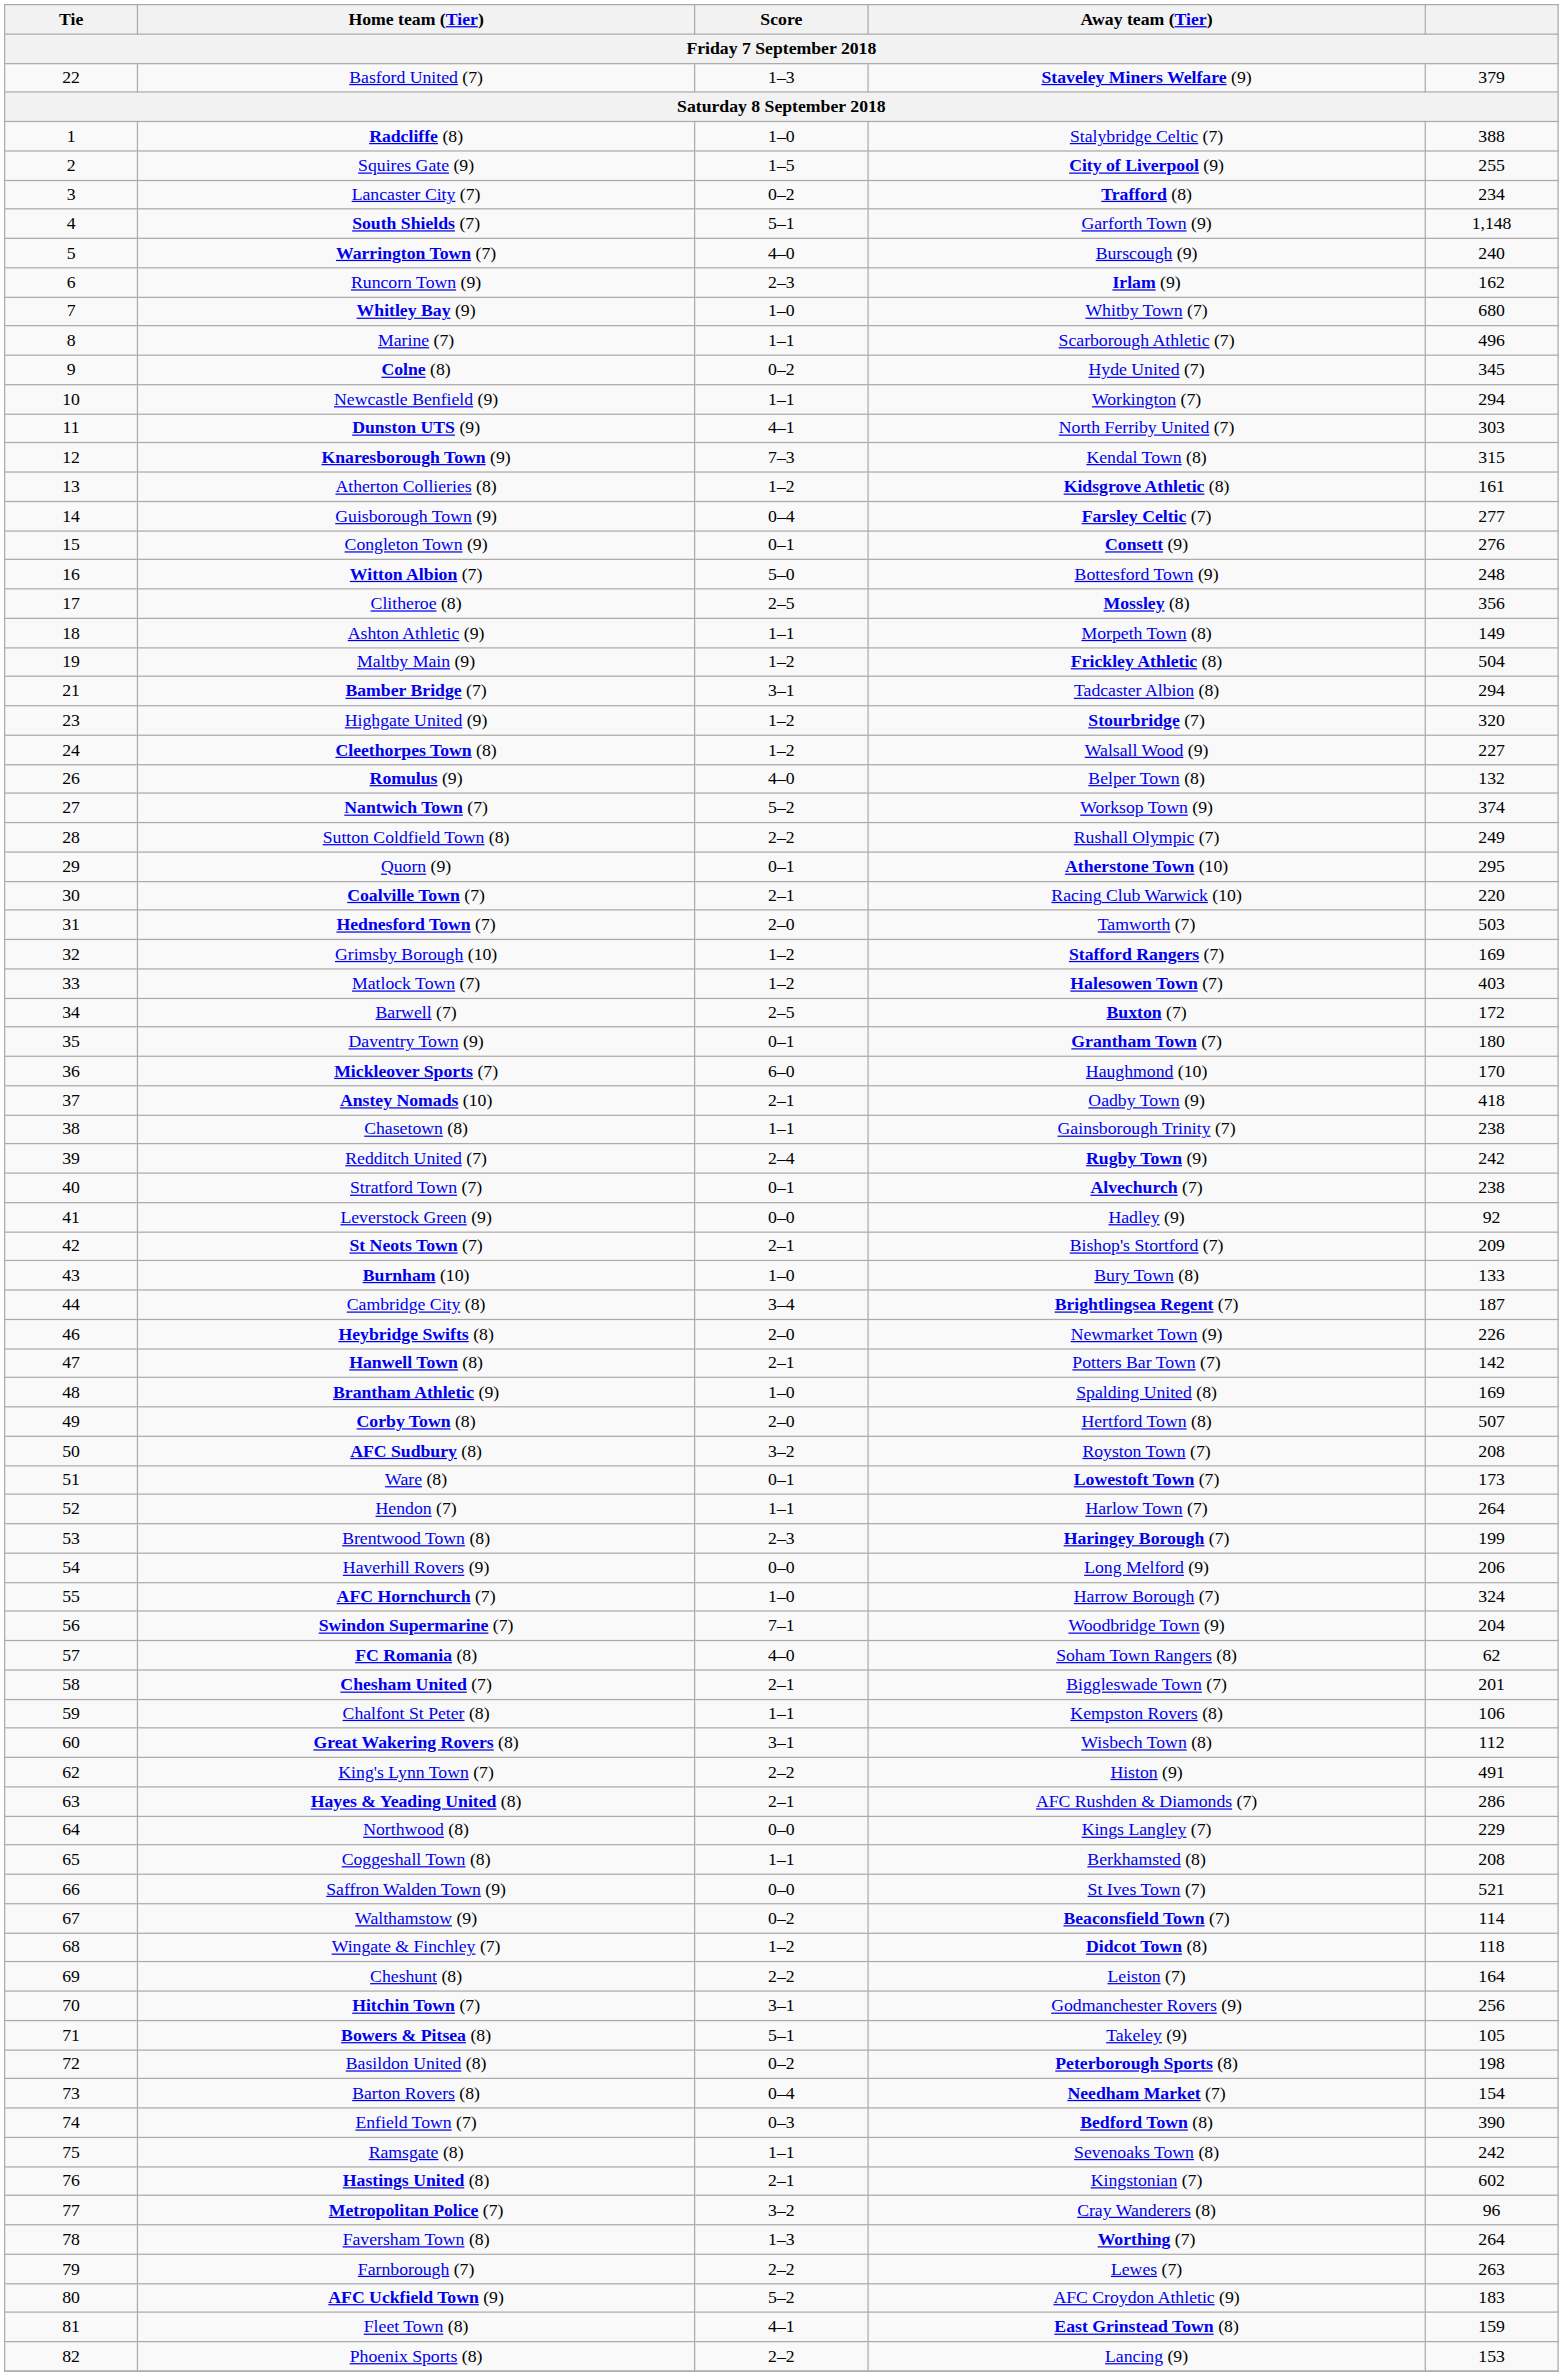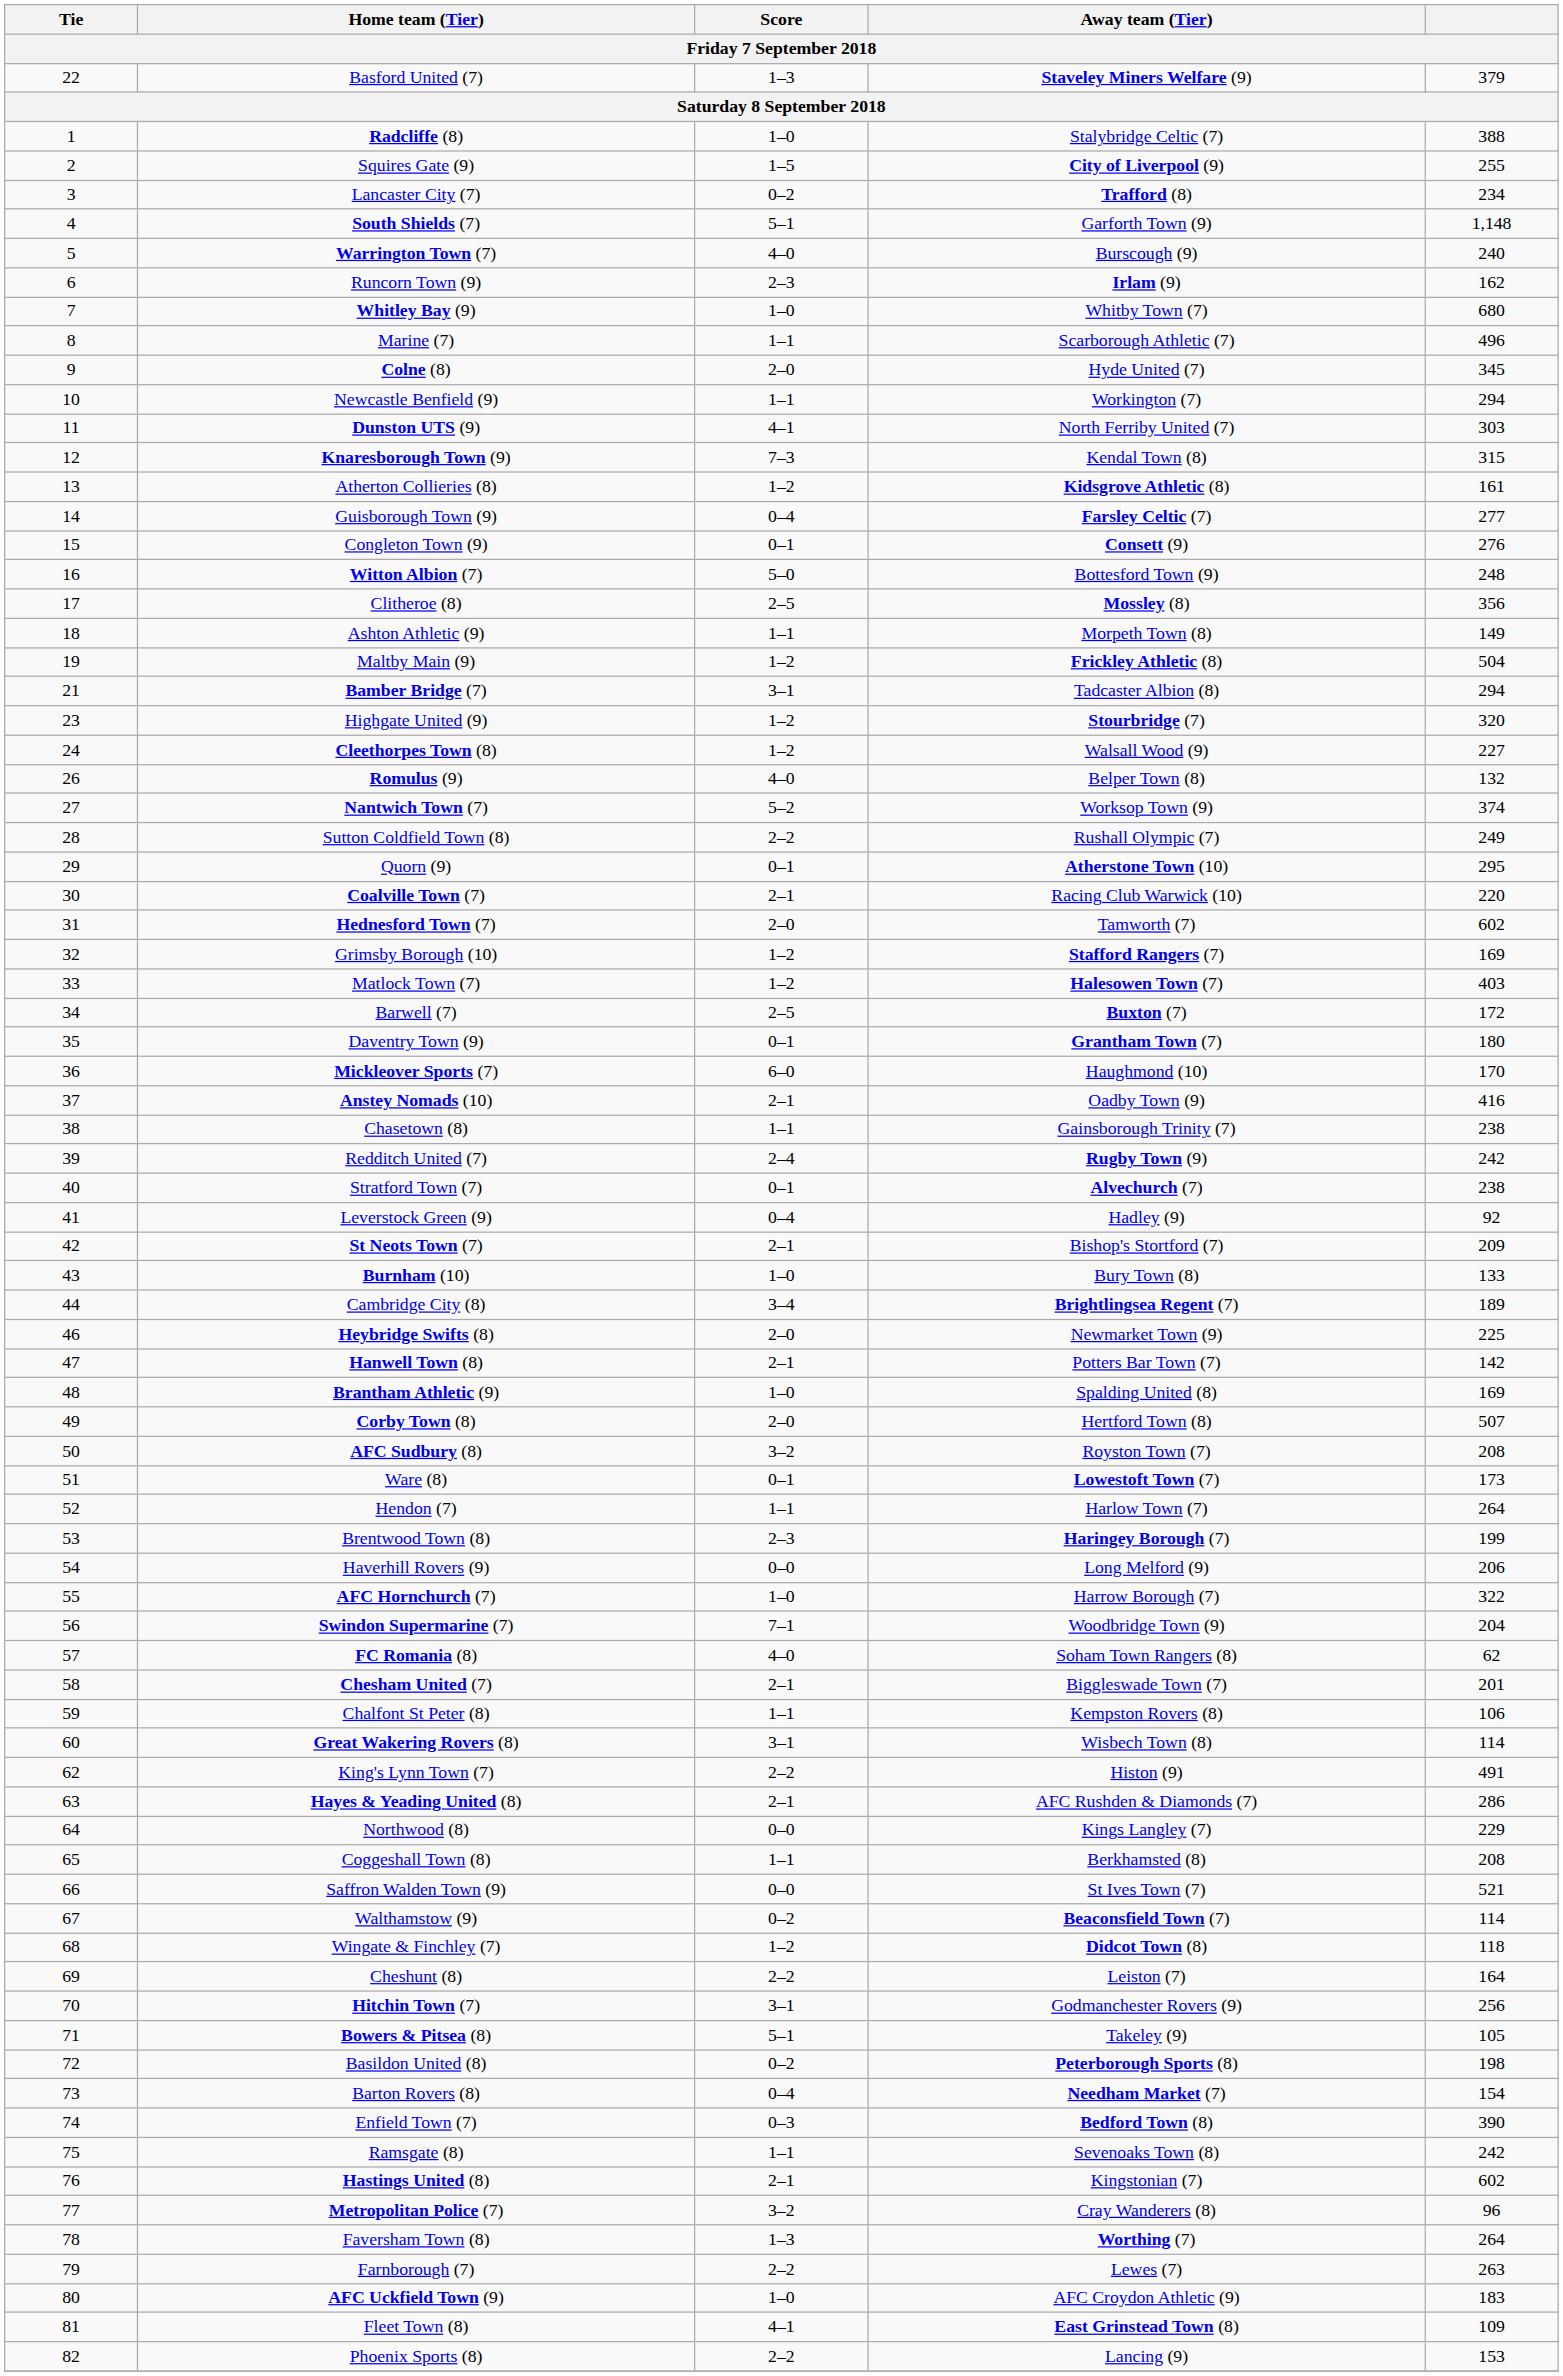Colne (8) | Score: 0–2 -> 2–0
Hednesford Town (7) | column 5: 503 -> 602
Anstey Nomads (10) | column 5: 418 -> 416
Leverstock Green (9) | Score: 0–0 -> 0–4
Cambridge City (8) | column 5: 187 -> 189
Heybridge Swifts (8) | column 5: 226 -> 225
AFC Hornchurch (7) | column 5: 324 -> 322
Great Wakering Rovers (8) | column 5: 112 -> 114
AFC Uckfield Town (9) | Score: 5–2 -> 1–0
Fleet Town (8) | column 5: 159 -> 109
